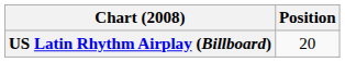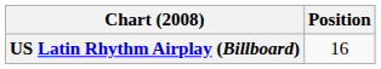US Latin Rhythm Airplay (Billboard) | Position: 20 -> 16
